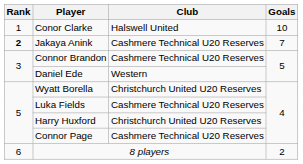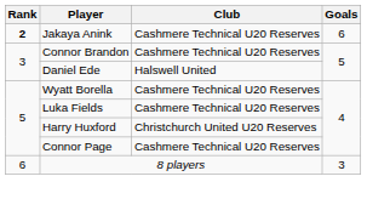- row: 1 | Conor Clarke | Halswell United | 10
Jakaya Anink | Goals: 7 -> 6
Daniel Ede | Club: Western -> Halswell United
Wyatt Borella | Club: Christchurch United U20 Reserves -> Cashmere Technical U20 Reserves
8 players | Goals: 2 -> 3
